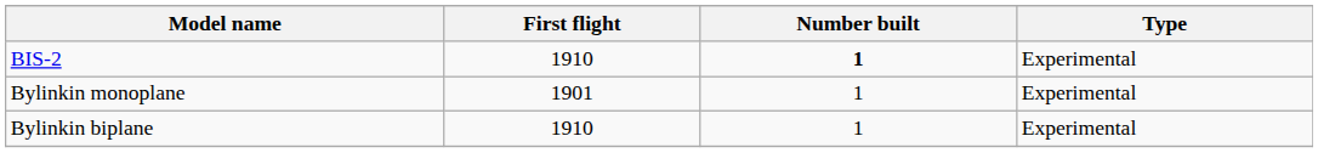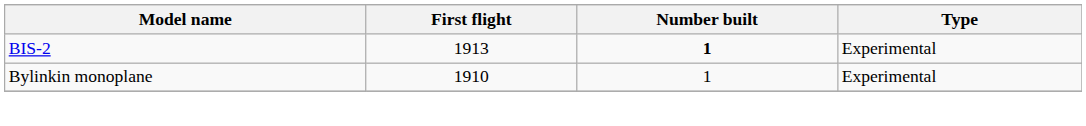BIS-2 | First flight: 1910 -> 1913
Bylinkin monoplane | First flight: 1901 -> 1910
- row: Bylinkin biplane | 1910 | 1 | Experimental
